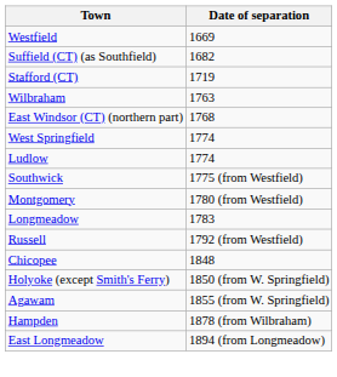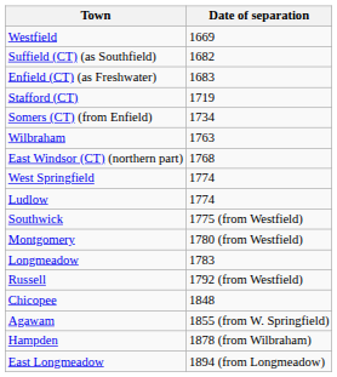+ row: Enfield (CT) (as Freshwater) | 1683
+ row: Somers (CT) (from Enfield) | 1734
- row: Holyoke (except Smith's Ferry) | 1850 (from W. Springfield)
